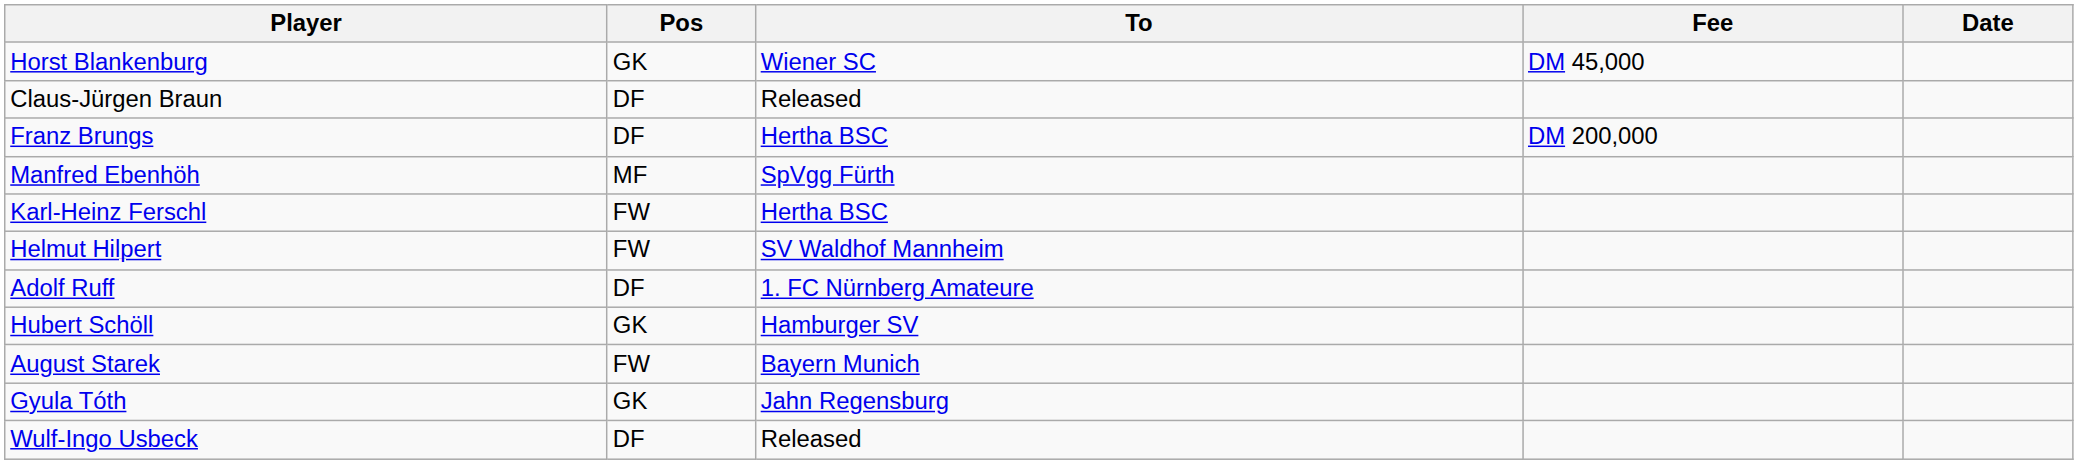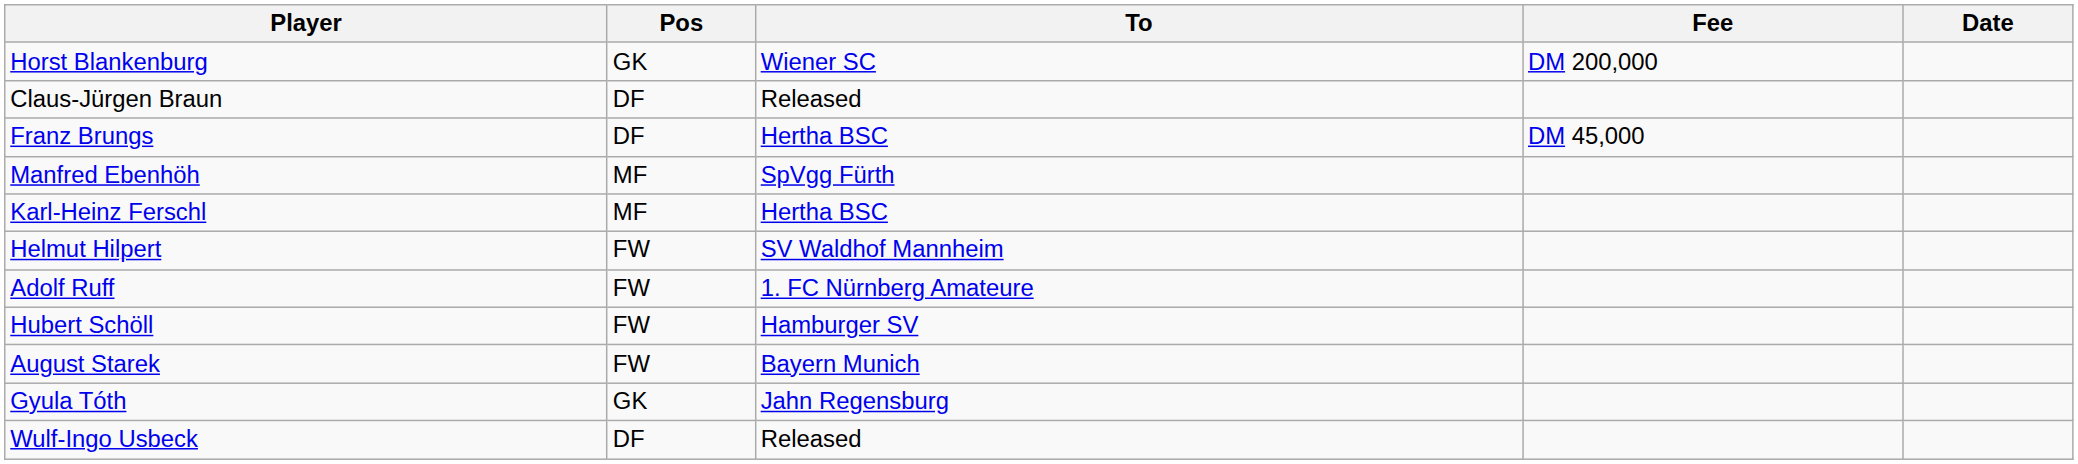Horst Blankenburg | Fee: DM 45,000 -> DM 200,000
Franz Brungs | Fee: DM 200,000 -> DM 45,000
Karl-Heinz Ferschl | Pos: FW -> MF
Adolf Ruff | Pos: DF -> FW
Hubert Schöll | Pos: GK -> FW
